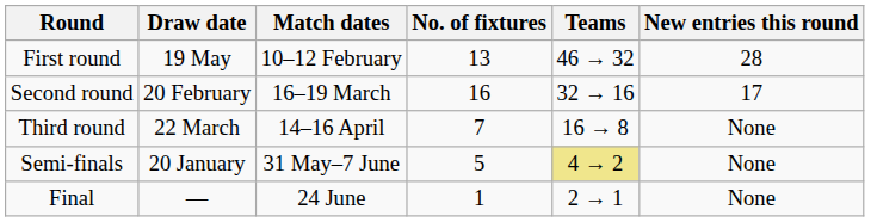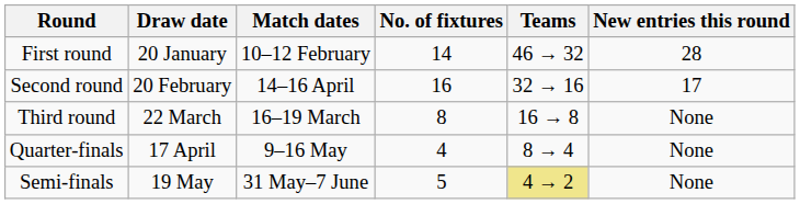First round | Draw date: 19 May -> 20 January
First round | No. of fixtures: 13 -> 14
Second round | Match dates: 16–19 March -> 14–16 April
Third round | Match dates: 14–16 April -> 16–19 March
Third round | No. of fixtures: 7 -> 8
+ row: Quarter-finals | 17 April | 9–16 May | 4 | 8 → 4 | None
Semi-finals | Draw date: 20 January -> 19 May
- row: Final | — | 24 June | 1 | 2 → 1 | None
